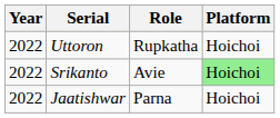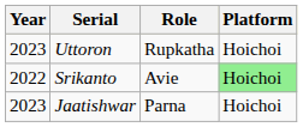Uttoron | Year: 2022 -> 2023
Jaatishwar | Year: 2022 -> 2023
